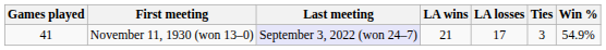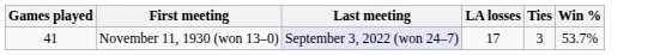- column: LA wins | 21
November 11, 1930 (won 13–0) | Win %: 54.9% -> 53.7%
